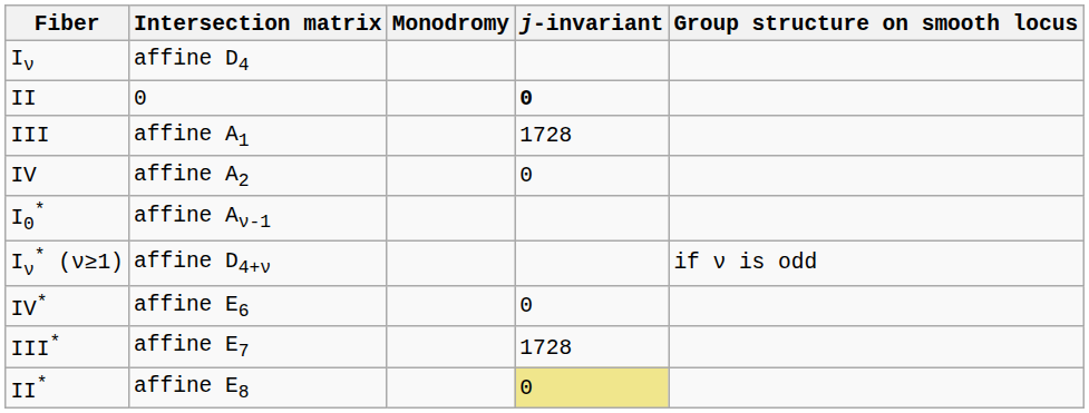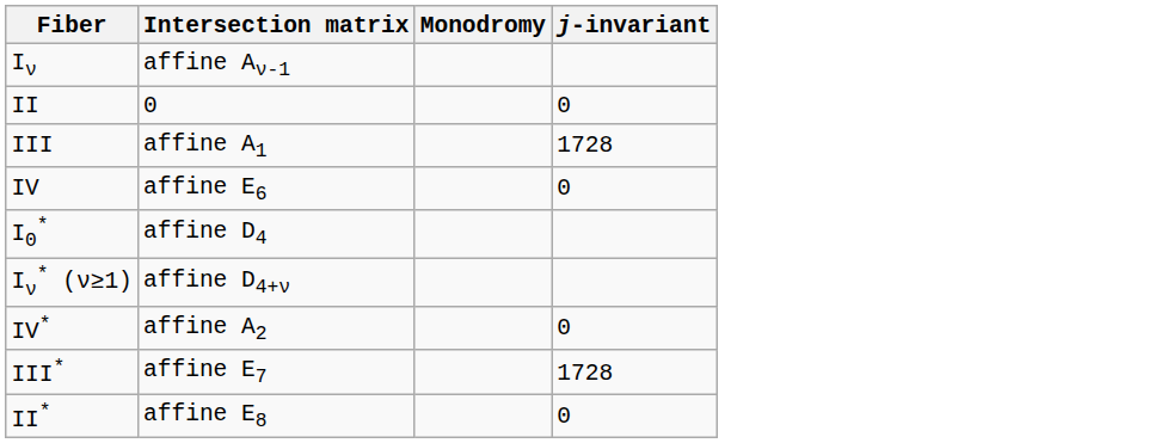- column: Group structure on smooth locus | if ν is odd
Iν | Intersection matrix: affine D4 -> affine Aν-1
II | j-invariant: bold -> normal
IV | Intersection matrix: affine A2 -> affine E6
I0* | Intersection matrix: affine Aν-1 -> affine D4
IV* | Intersection matrix: affine E6 -> affine A2
II* | j-invariant: khaki background -> no background
